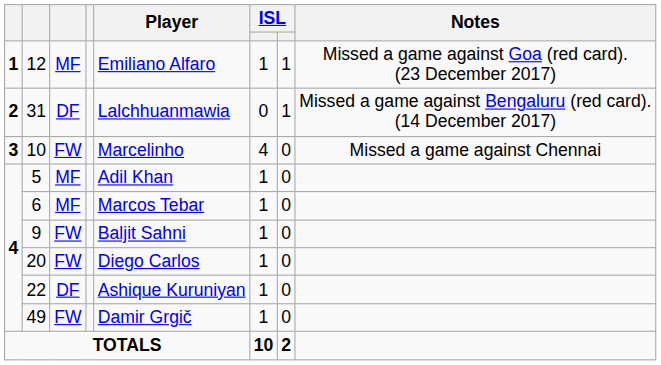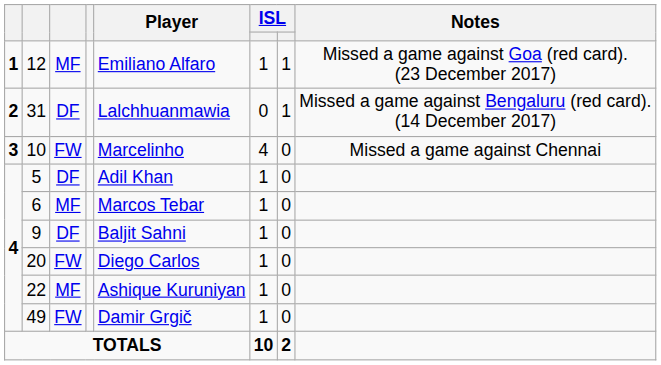5 | column 3: MF -> DF
9 | column 3: FW -> DF
22 | column 3: DF -> MF
